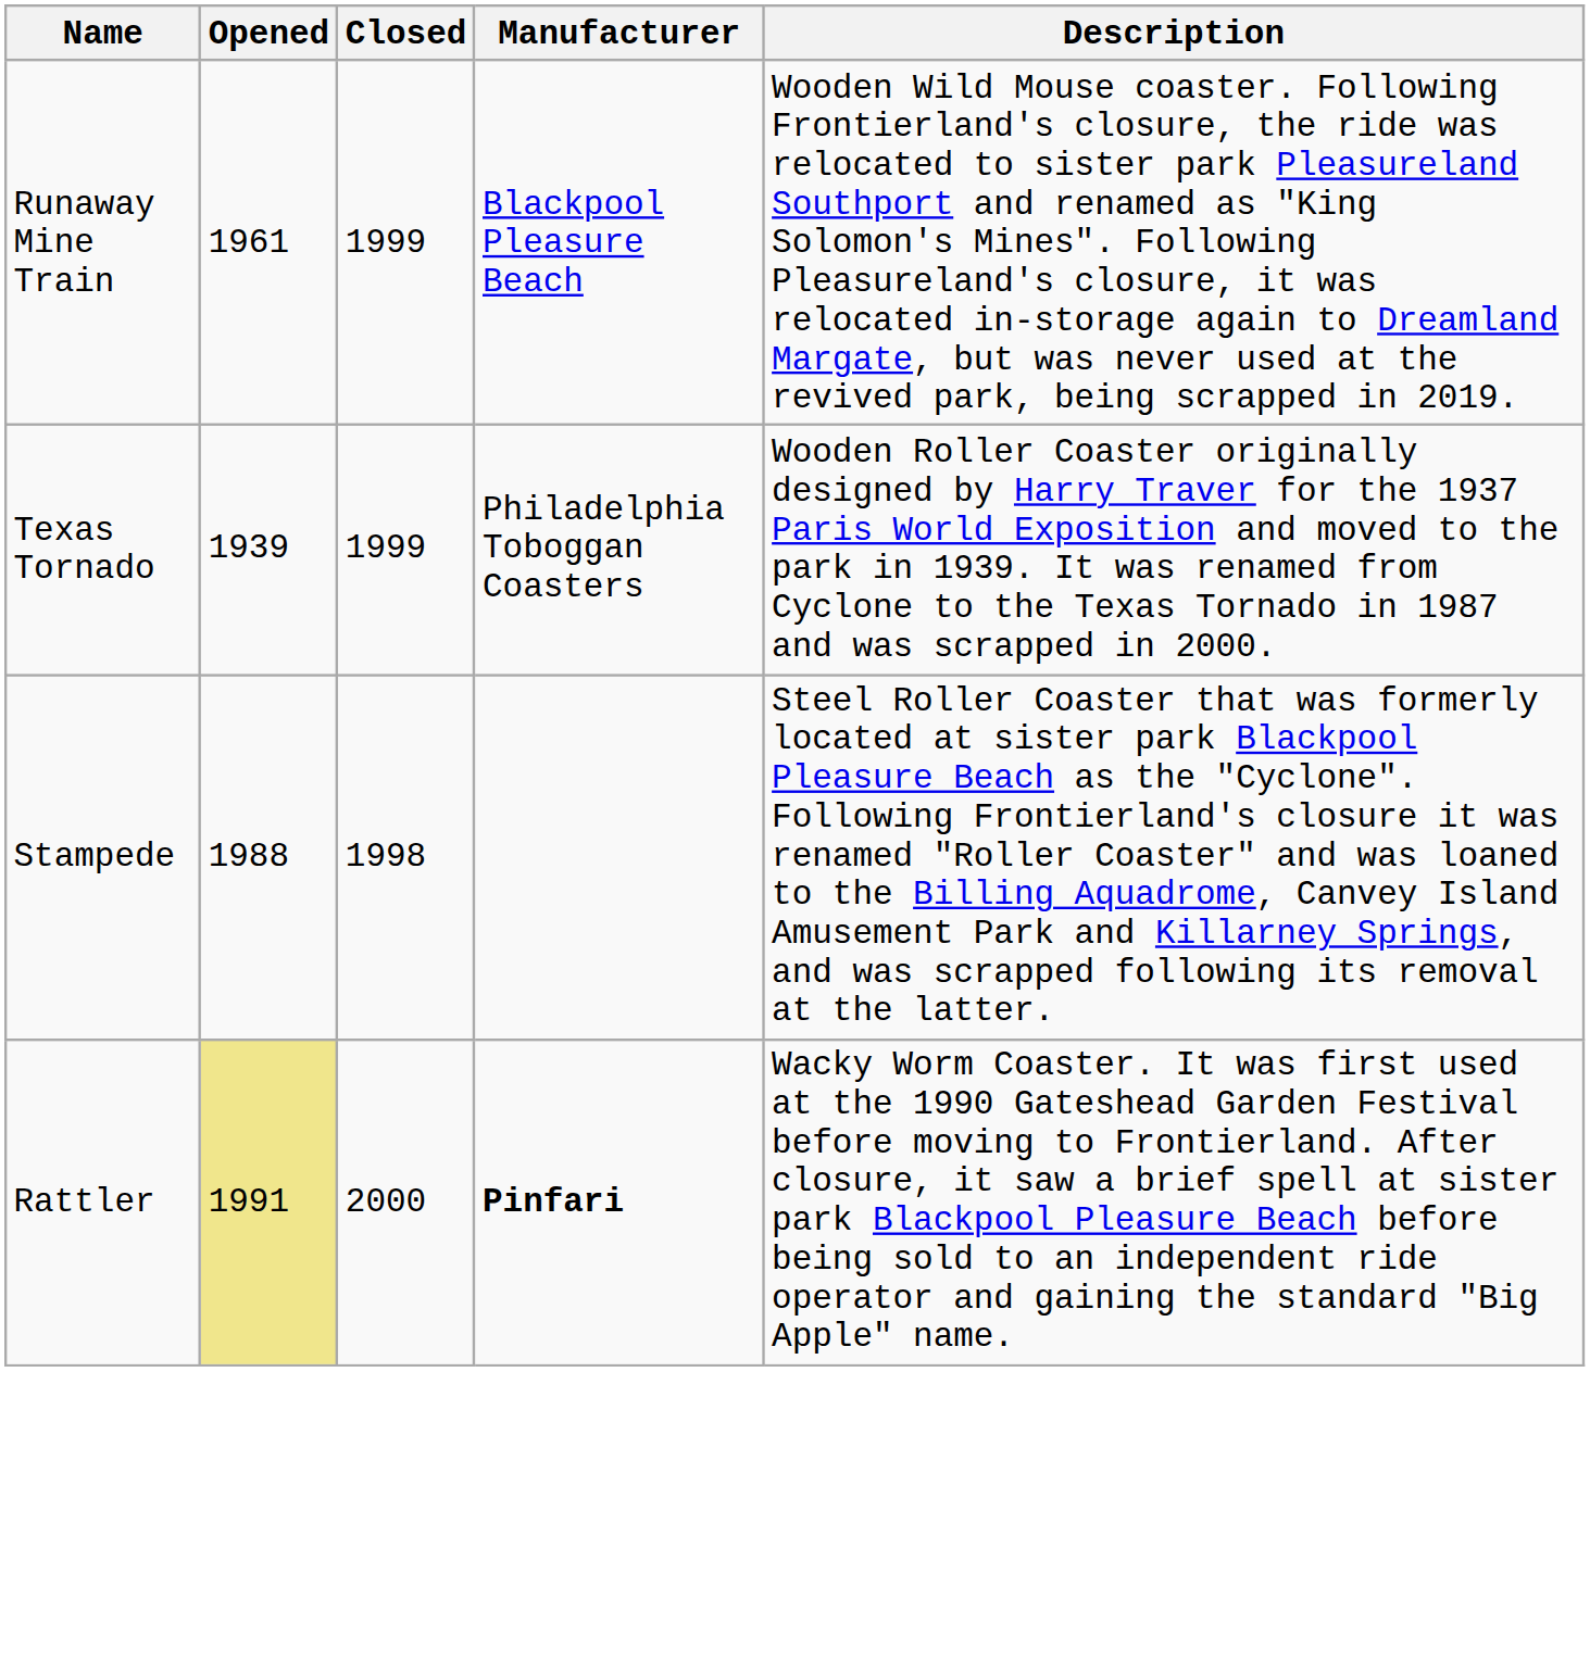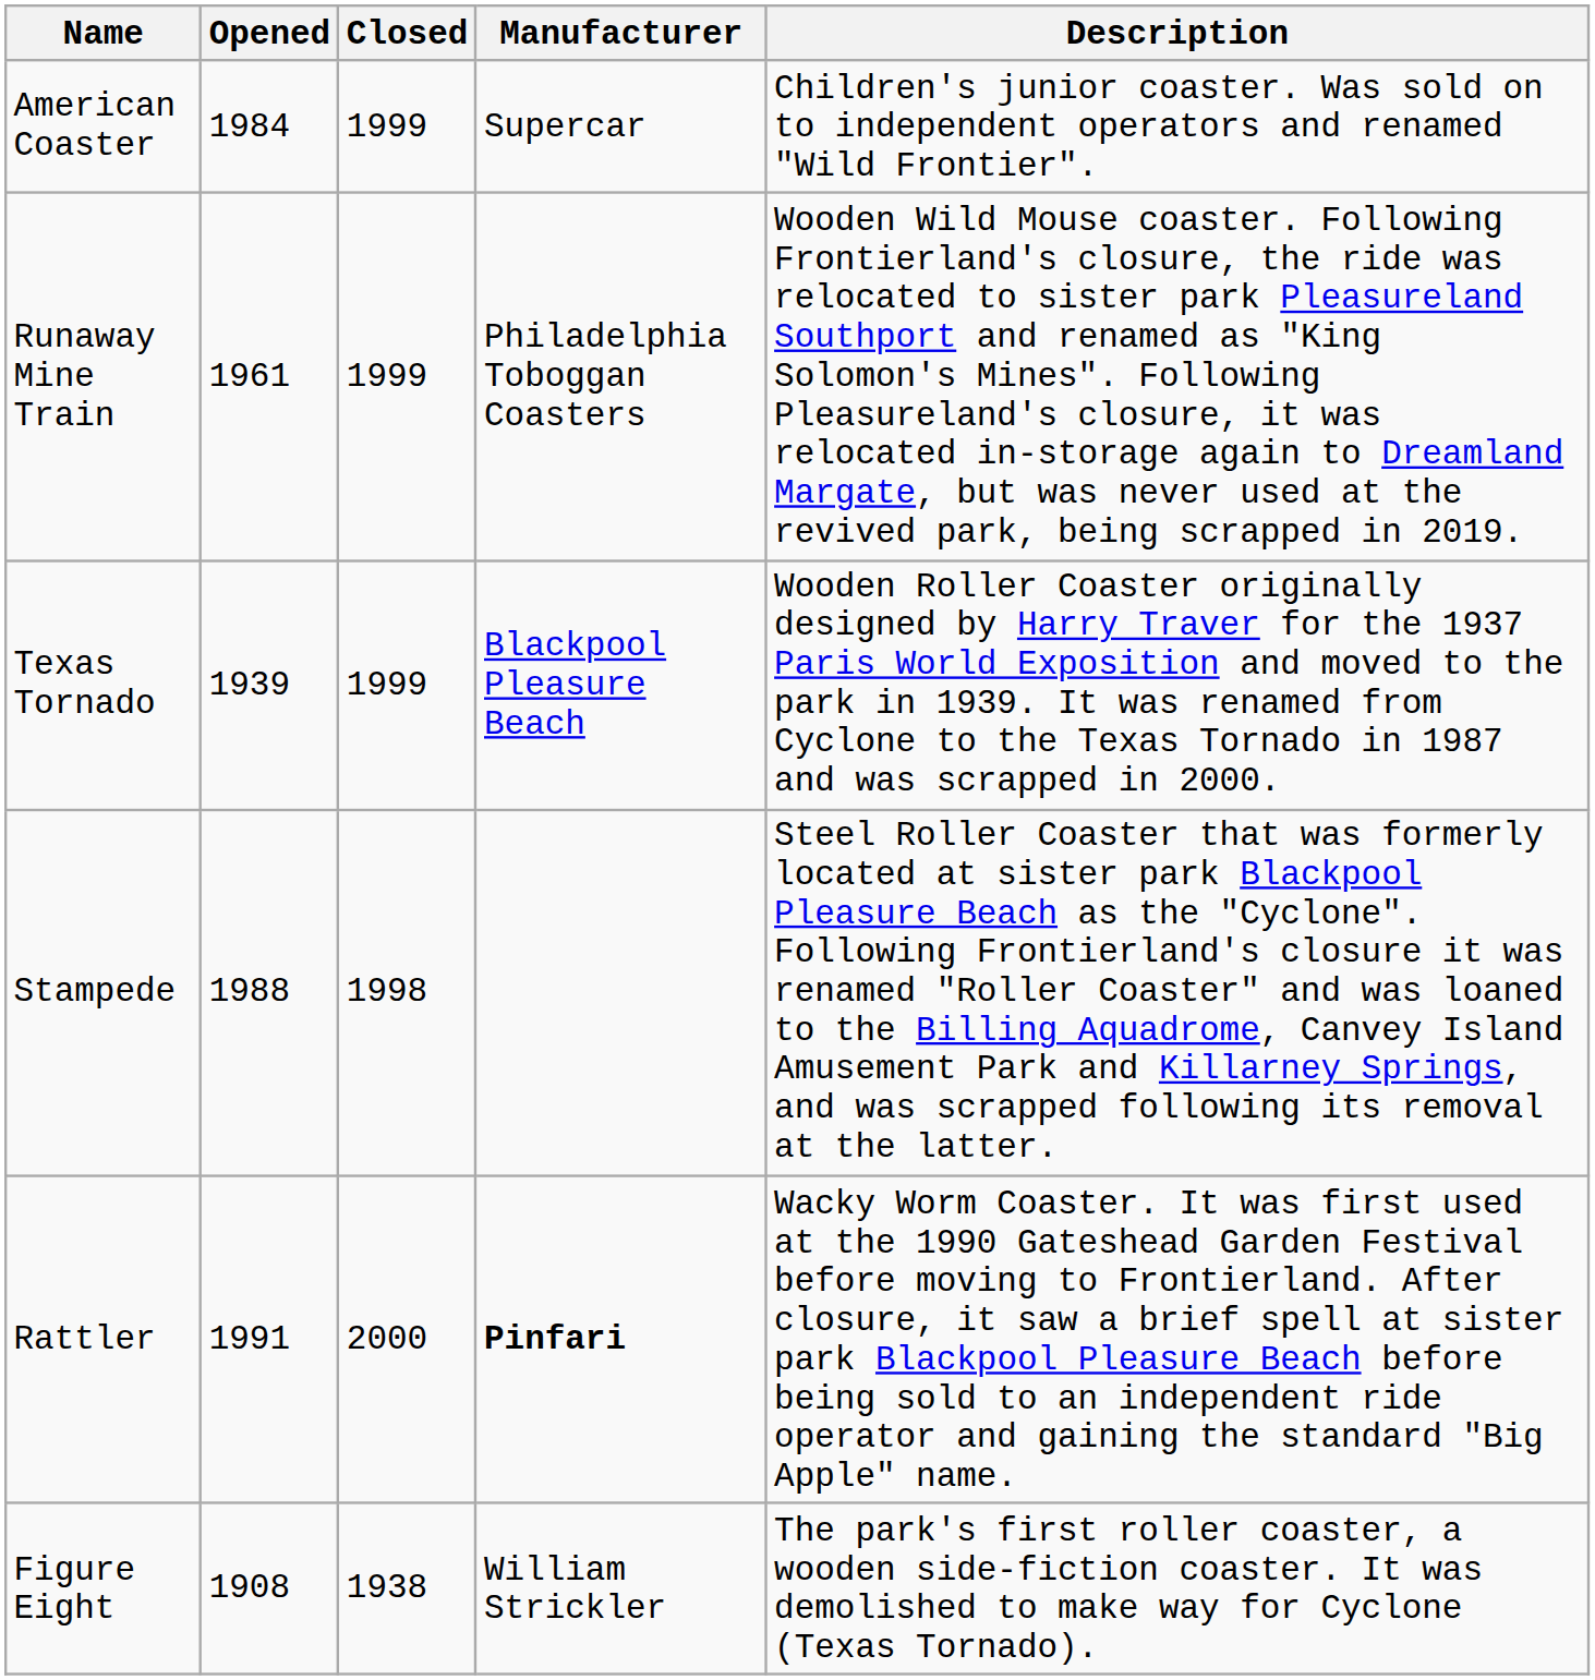+ row: American Coaster | 1984 | 1999 | Supercar | Children's junior coaster. Was sold on to independent operators and renamed "Wild Frontier".
Runaway Mine Train | Manufacturer: Blackpool Pleasure Beach -> Philadelphia Toboggan Coasters
Texas Tornado | Manufacturer: Philadelphia Toboggan Coasters -> Blackpool Pleasure Beach
Rattler | Opened: khaki background -> no background
+ row: Figure Eight | 1908 | 1938 | William Strickler | The park's first roller coaster, a wooden side-fiction coaster. It was demolished to make way for Cyclone (Texas Tornado).
